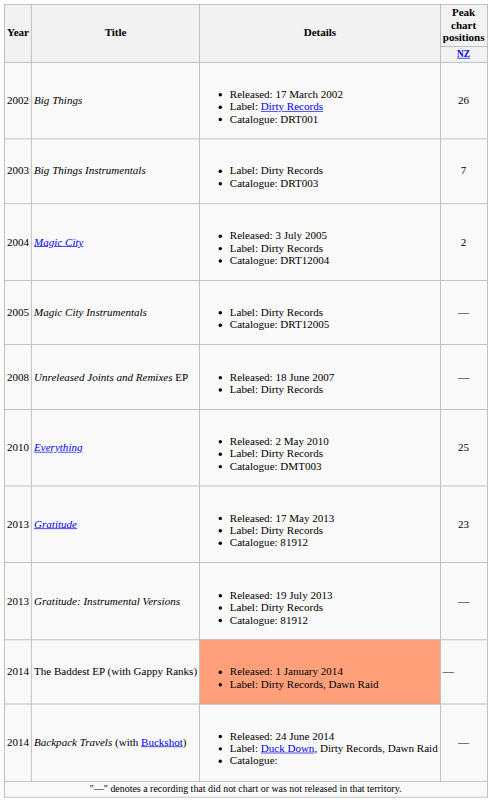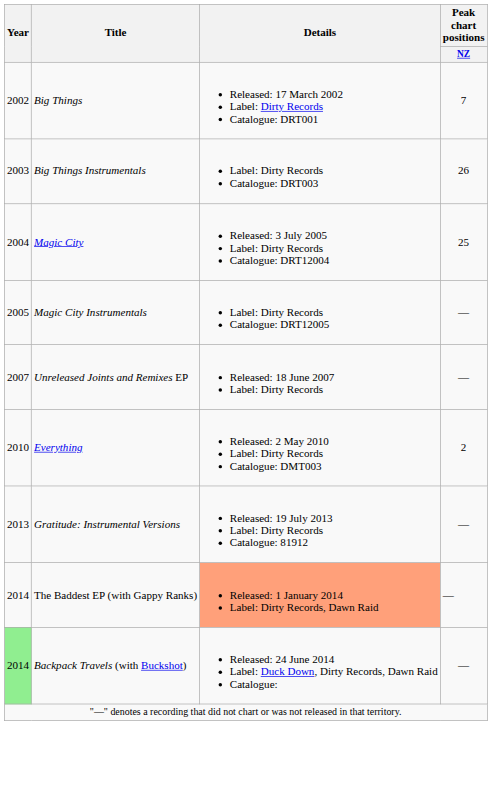Big Things | Peak chart positions / NZ: 26 -> 7
Big Things Instrumentals | Peak chart positions / NZ: 7 -> 26
Magic City | Peak chart positions / NZ: 2 -> 25
Unreleased Joints and Remixes EP | Year: 2008 -> 2007
Everything | Peak chart positions / NZ: 25 -> 2
- row: 2013 | Gratitude | Released: 17 May 2013 Label: Dirty Records Catalogue: 81912 | 23
Backpack Travels (with Buckshot) | Year: no background -> lightgreen background
